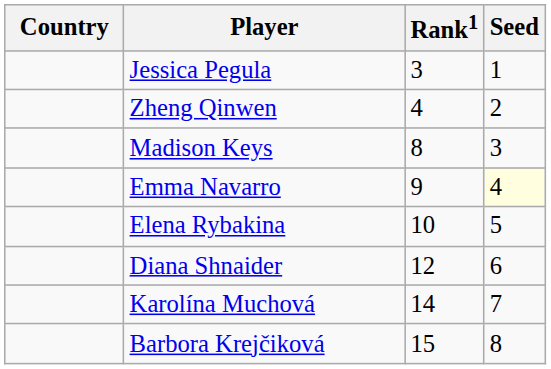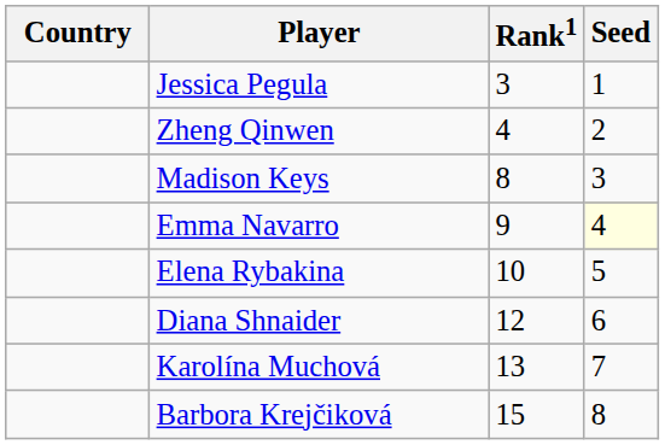Karolína Muchová | Rank1: 14 -> 13
